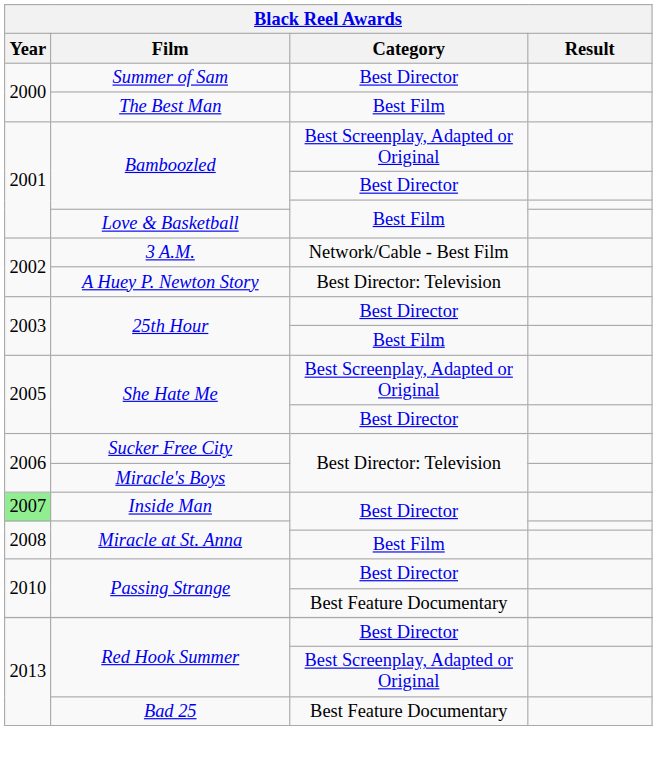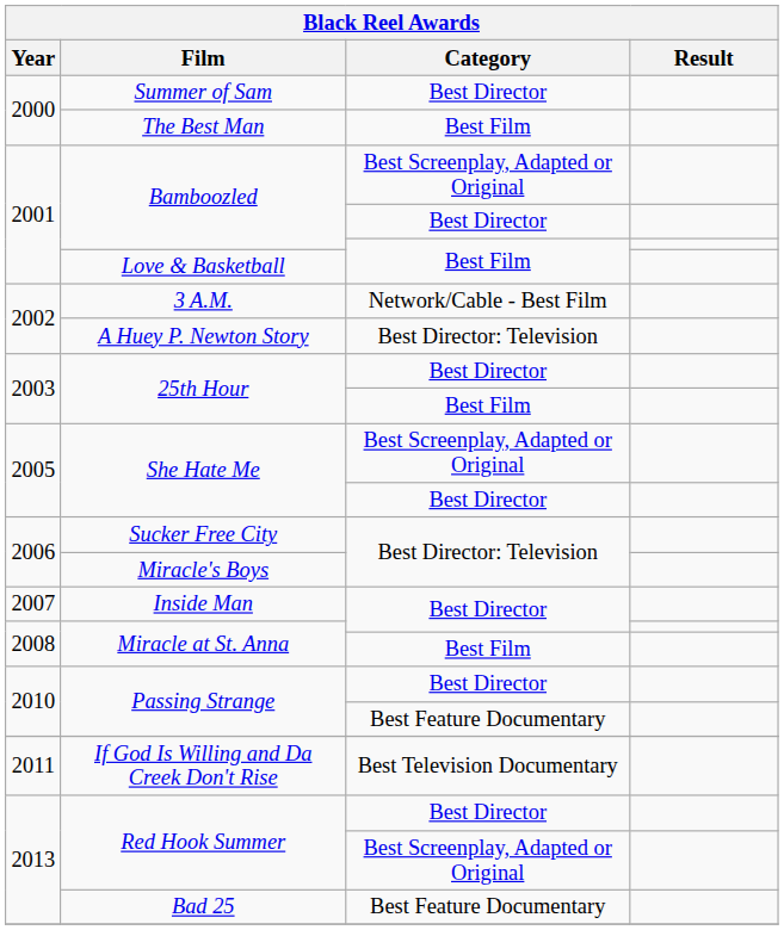Inside Man | Year: lightgreen background -> no background
+ row: 2011 | If God Is Willing and Da Creek Don't Rise | Best Television Documentary
